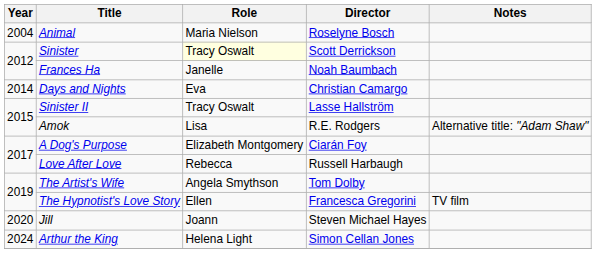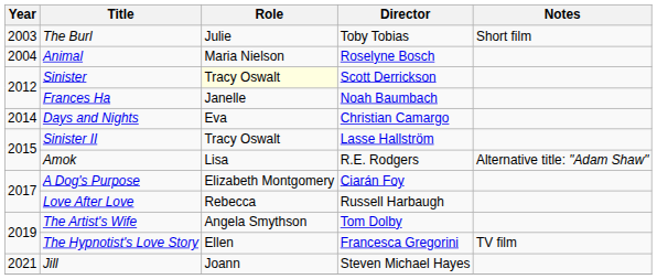+ row: 2003 | The Burl | Julie | Toby Tobias | Short film
Jill | Year: 2020 -> 2021
- row: 2024 | Arthur the King | Helena Light | Simon Cellan Jones
